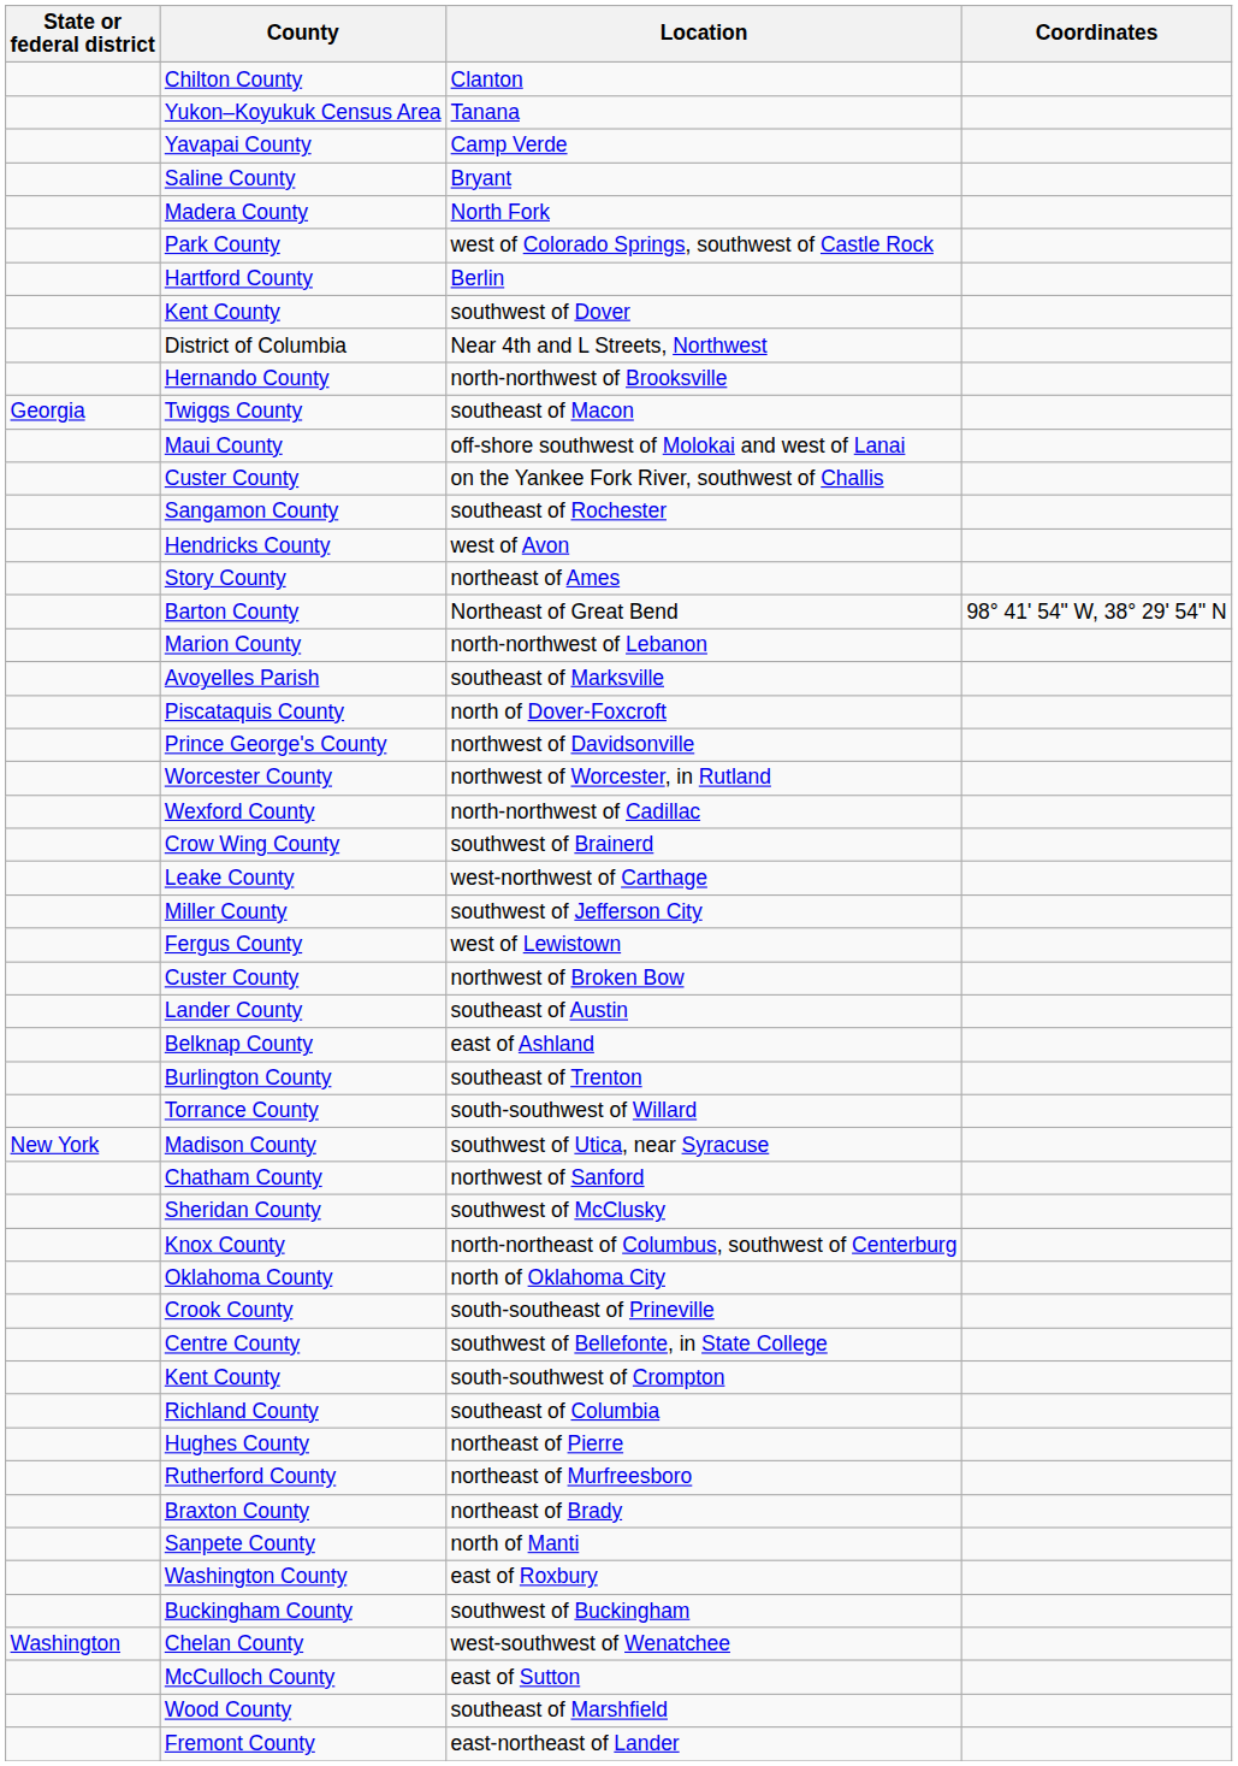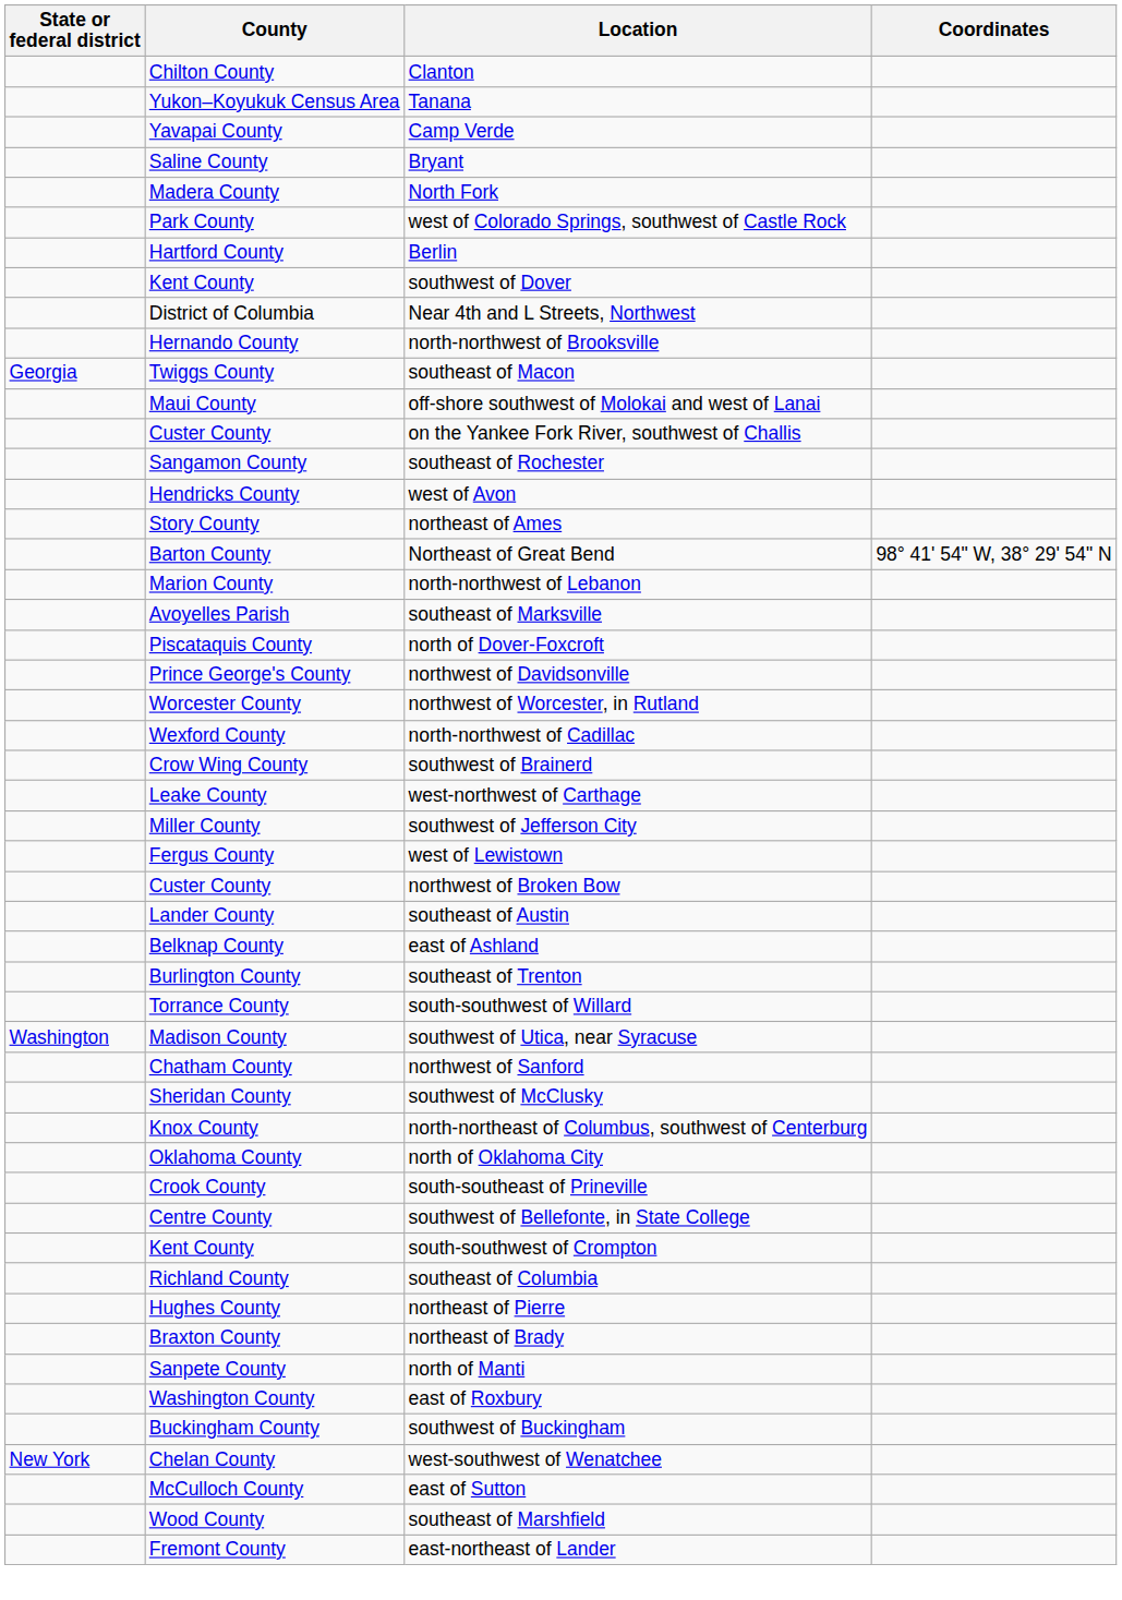southwest of Utica, near Syracuse | State or federal district: New York -> Washington
- row: Rutherford County | northeast of Murfreesboro
west-southwest of Wenatchee | State or federal district: Washington -> New York
